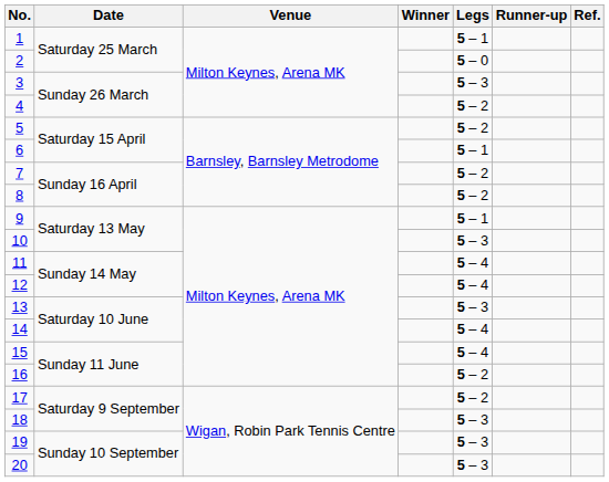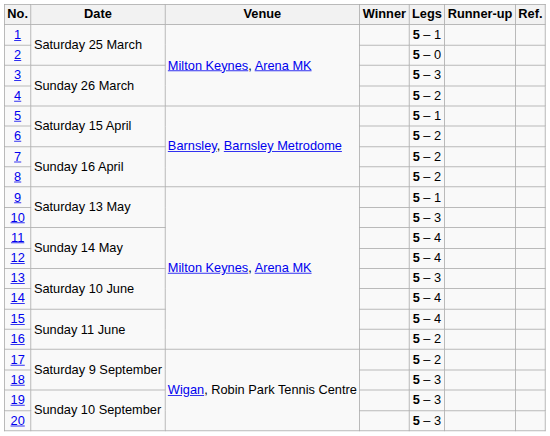5 | Legs: 5 – 2 -> 5 – 1
6 | Legs: 5 – 1 -> 5 – 2
